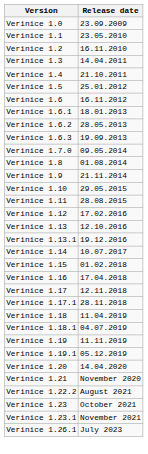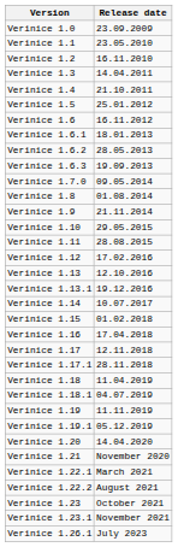+ row: Verinice 1.22.1 | March 2021
